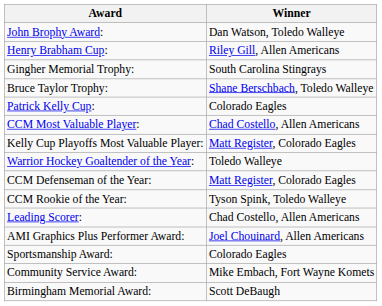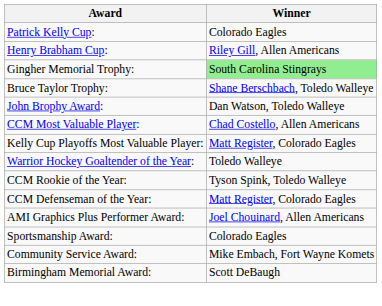rows swapped: Patrick Kelly Cup: <-> John Brophy Award:
Gingher Memorial Trophy: | Winner: no background -> lightgreen background
rows swapped: CCM Rookie of the Year: <-> CCM Defenseman of the Year:
- row: Leading Scorer: | Chad Costello, Allen Americans
